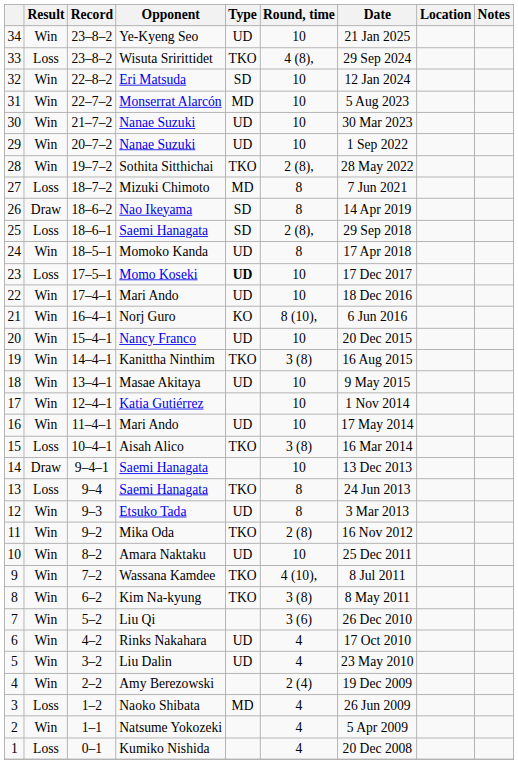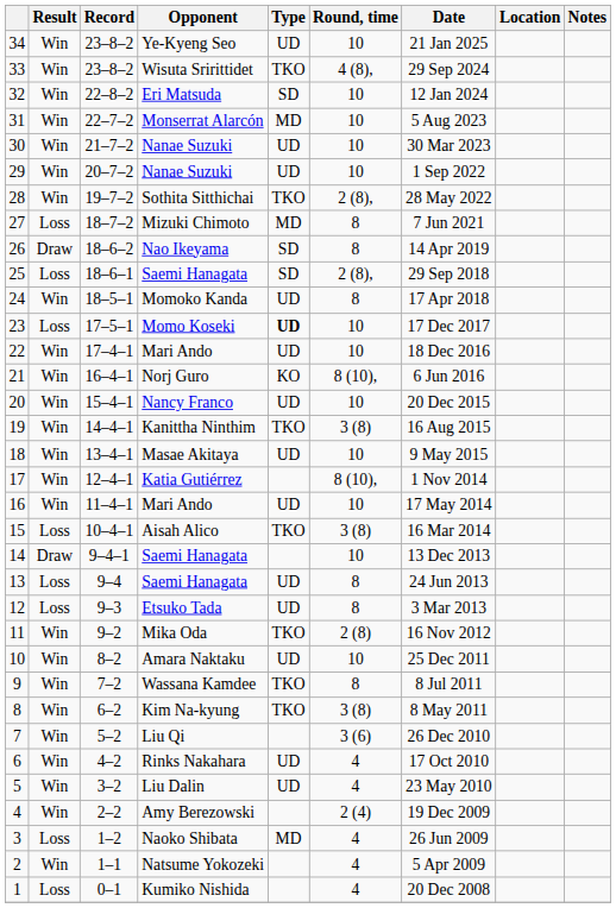33 | Result: Loss -> Win
17 | Round, time: 10 -> 8 (10),
13 | Type: TKO -> UD
12 | Result: Win -> Loss
9 | Round, time: 4 (10), -> 8
